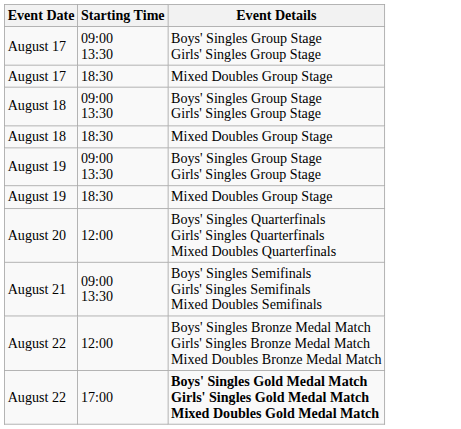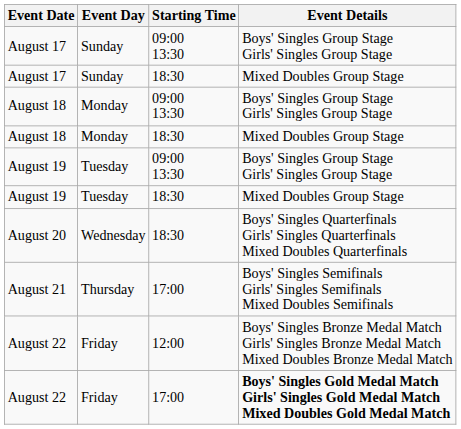+ column: Event Day | Sunday | Sunday | Monday | Monday | Tuesday | Tuesday | Wednesday | Thursday | Friday | Friday
August 20 | Starting Time: 12:00 -> 18:30
August 21 | Starting Time: 09:00 13:30 -> 17:00
